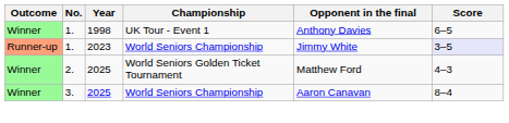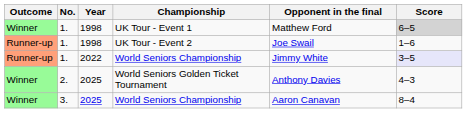UK Tour - Event 1 | Opponent in the final: Anthony Davies -> Matthew Ford
UK Tour - Event 1 | Score: no background -> lightgrey background
+ row: Runner-up | 1. | 1998 | UK Tour - Event 2 | Joe Swail | 1–6
1. / World Seniors Championship | Year: 2023 -> 2022
World Seniors Golden Ticket Tournament | Opponent in the final: Matthew Ford -> Anthony Davies
